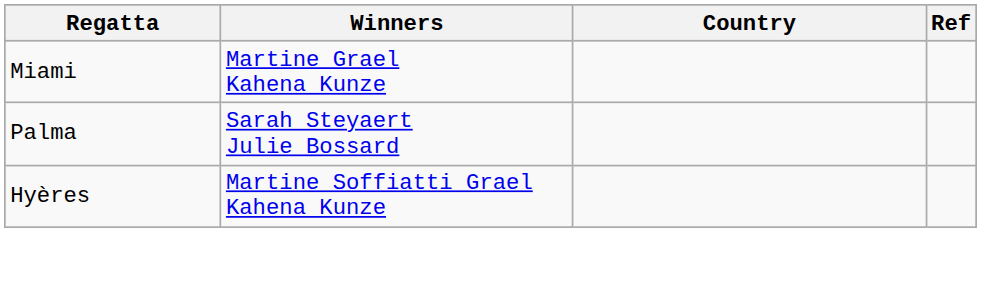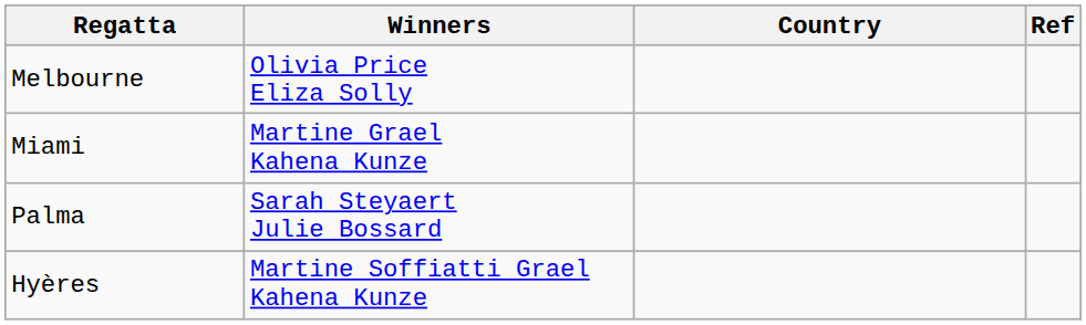+ row: Melbourne | Olivia Price Eliza Solly
